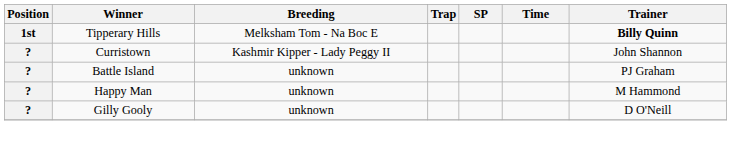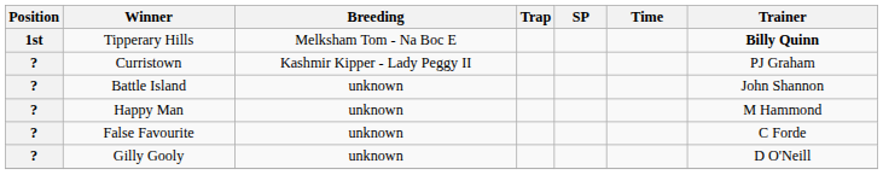Curristown | Trainer: John Shannon -> PJ Graham
Battle Island | Trainer: PJ Graham -> John Shannon
+ row: ? | False Favourite | unknown | C Forde
